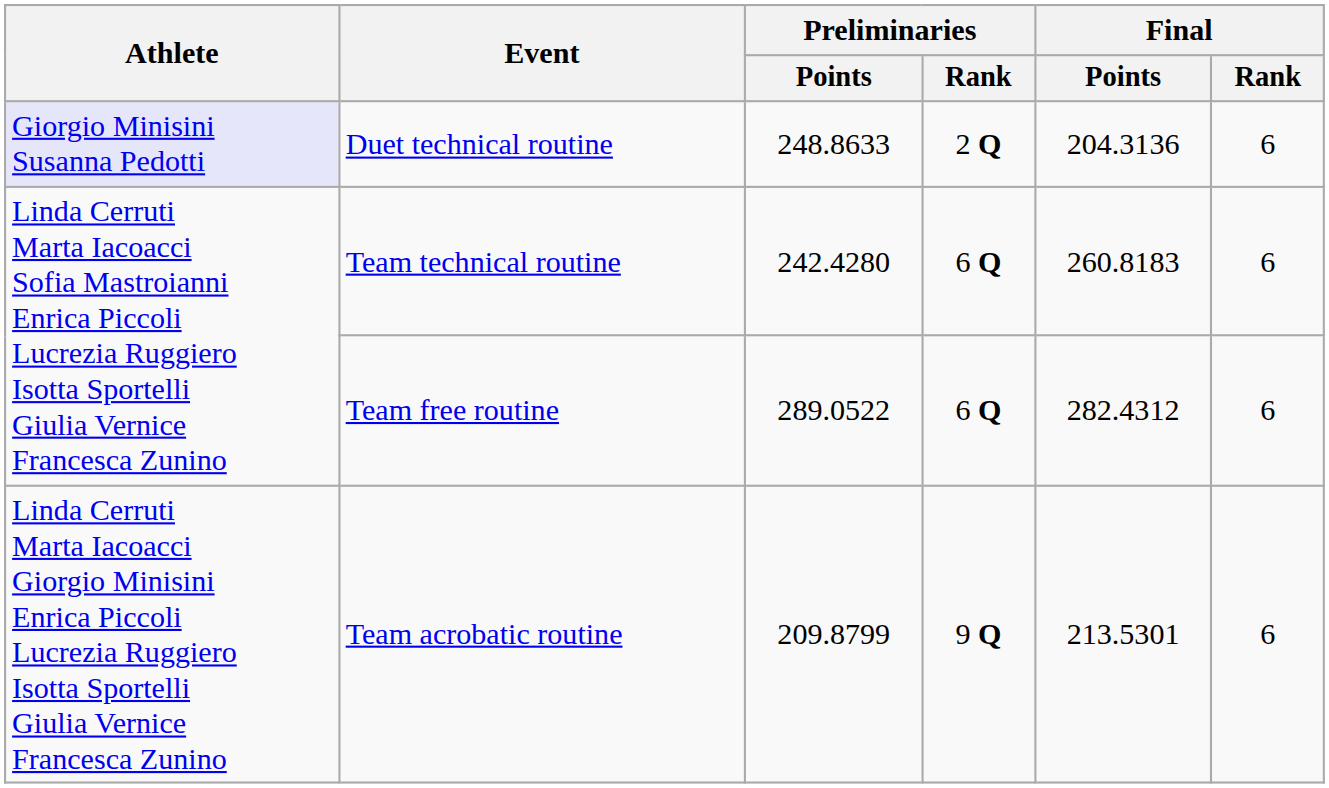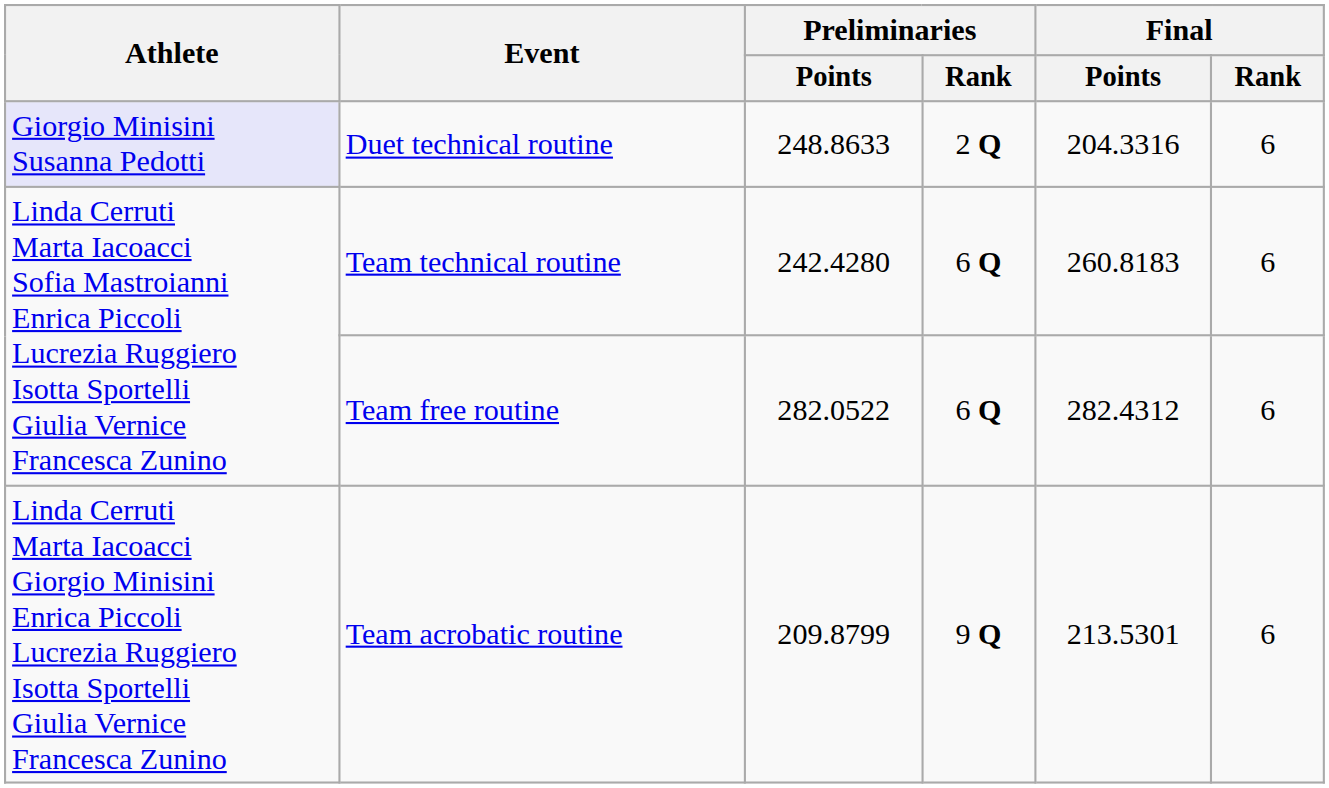Duet technical routine | Final / Points: 204.3136 -> 204.3316
Team free routine | Preliminaries / Points: 289.0522 -> 282.0522
